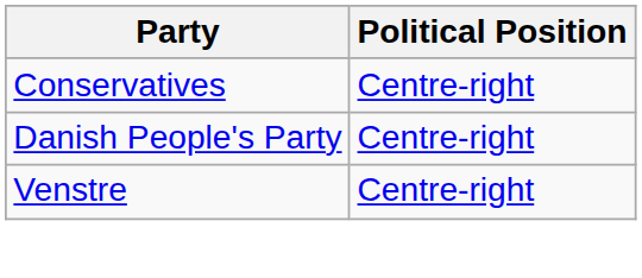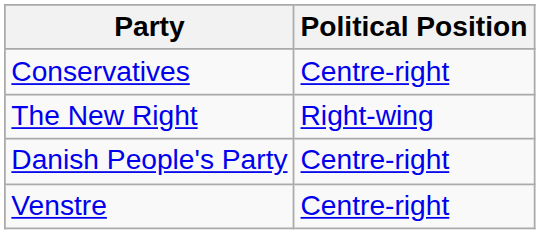+ row: The New Right | Right-wing
